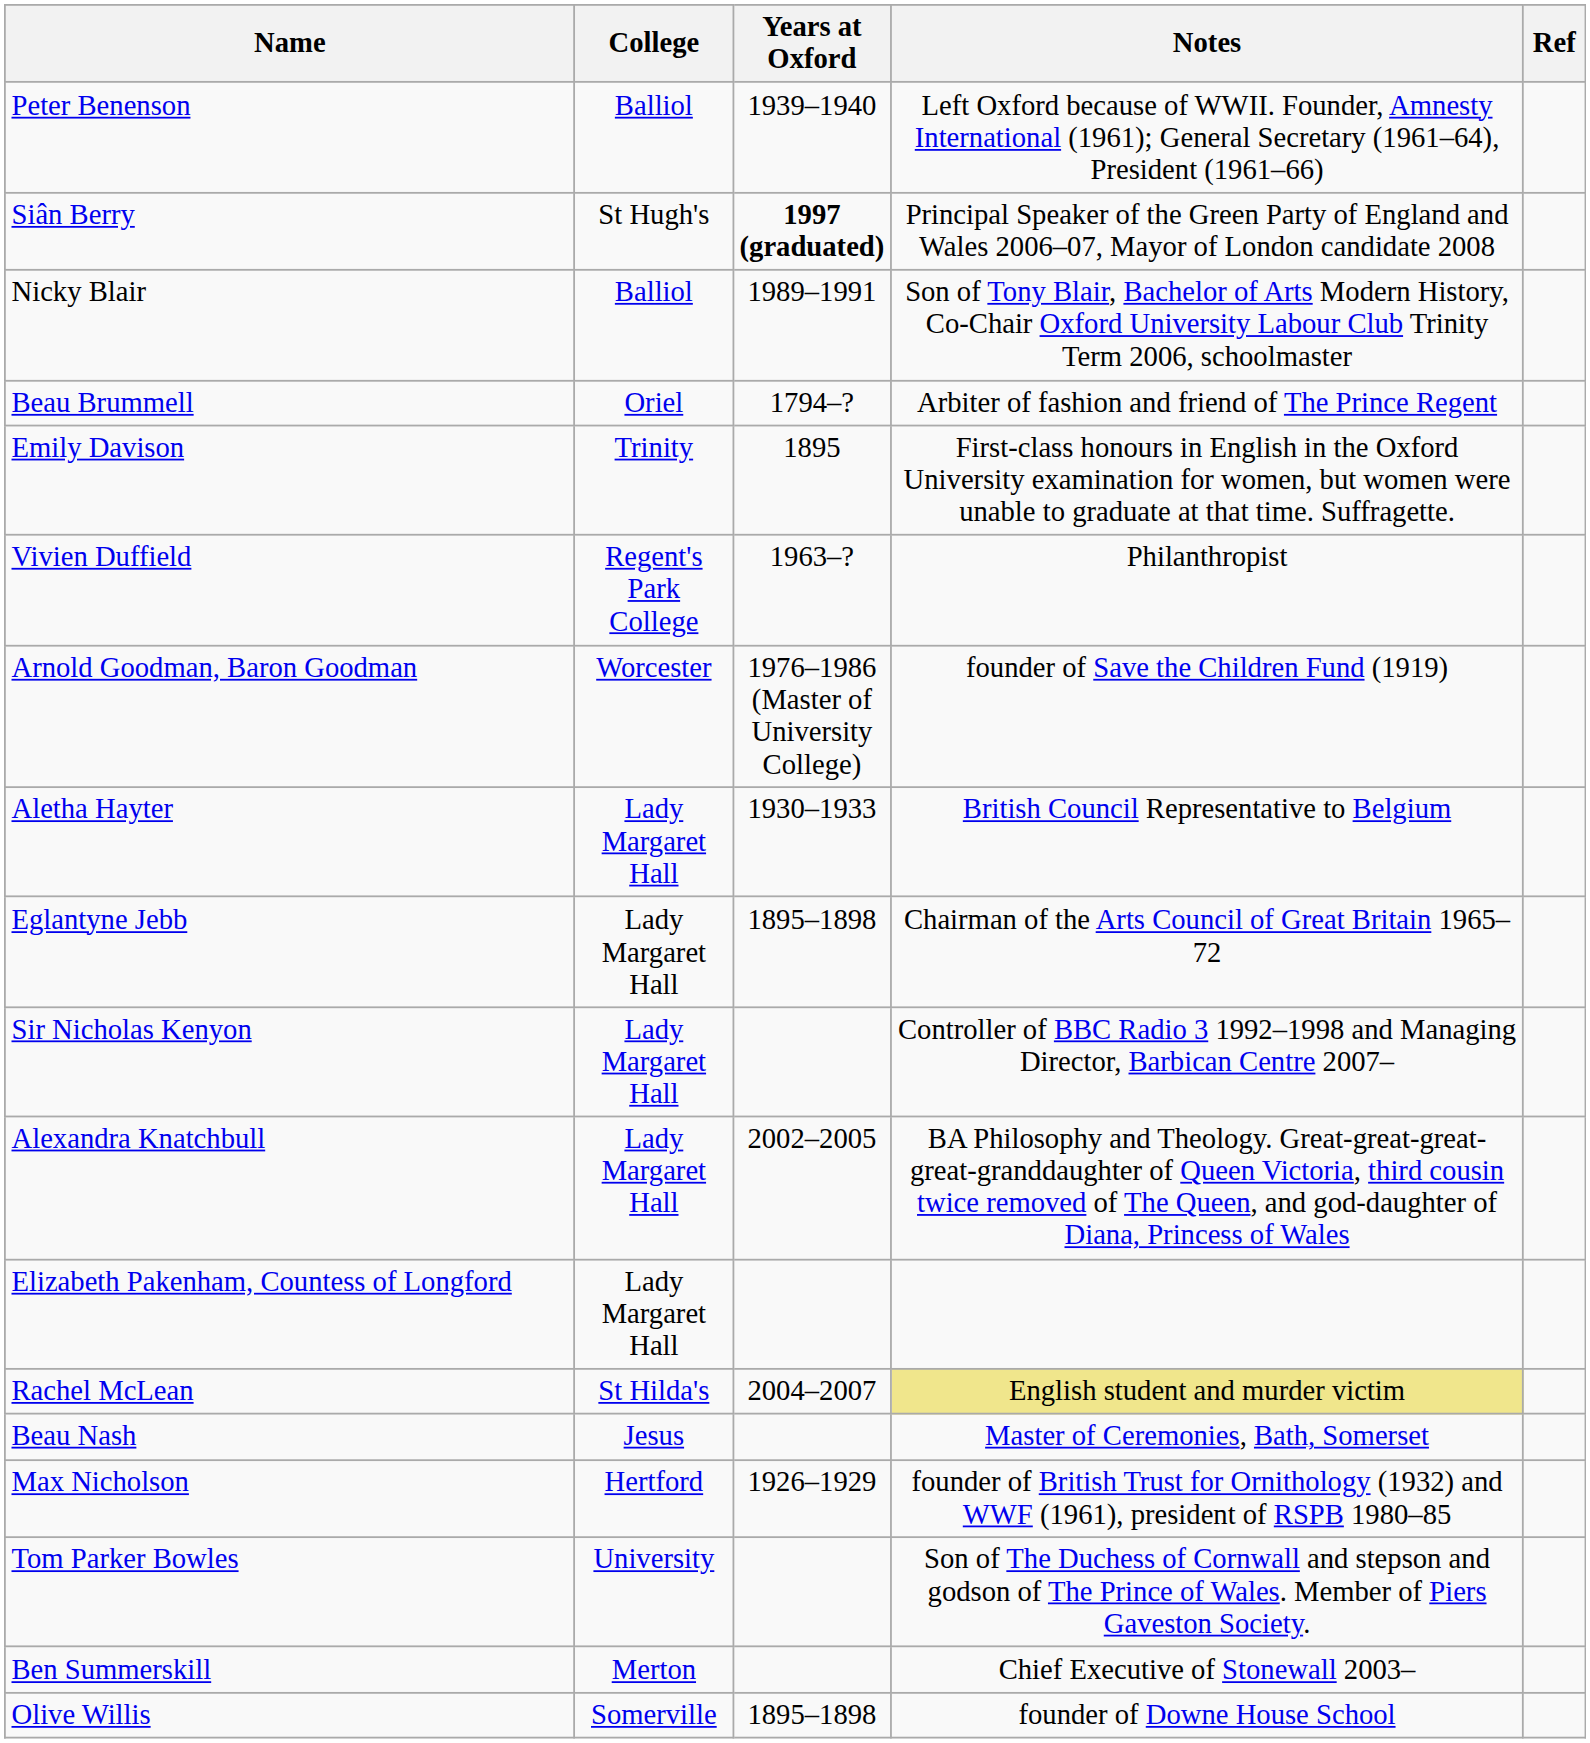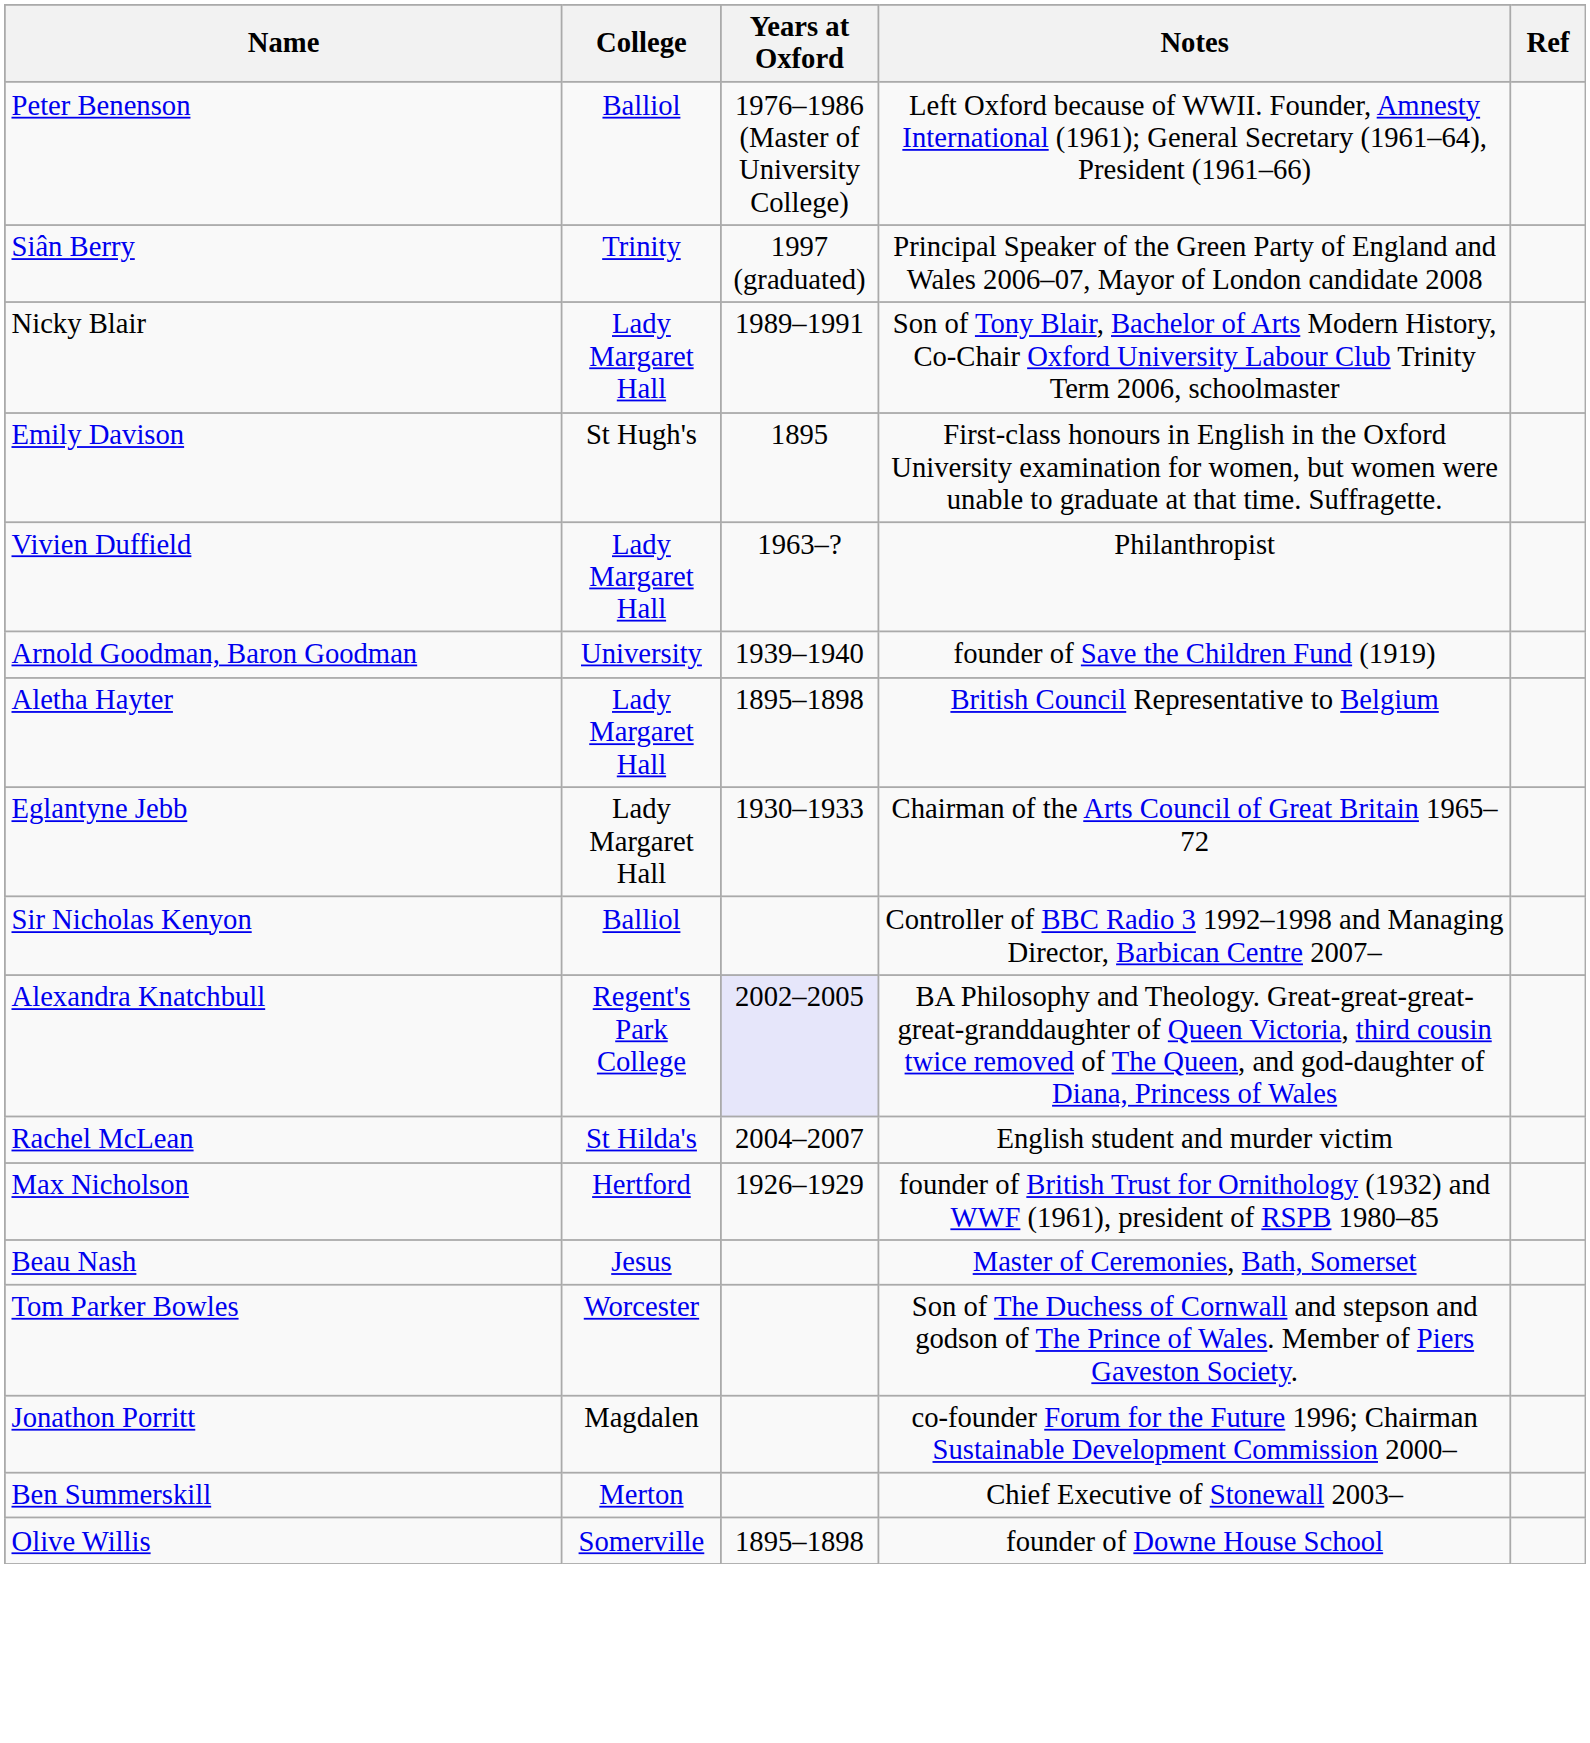Peter Benenson | Years at Oxford: 1939–1940 -> 1976–1986 (Master of University College)
Siân Berry | College: St Hugh's -> Trinity
Siân Berry | Years at Oxford: bold -> normal
Nicky Blair | College: Balliol -> Lady Margaret Hall
- row: Beau Brummell | Oriel | 1794–? | Arbiter of fashion and friend of The Prince Regent
Emily Davison | College: Trinity -> St Hugh's
Vivien Duffield | College: Regent's Park College -> Lady Margaret Hall
Arnold Goodman, Baron Goodman | College: Worcester -> University
Arnold Goodman, Baron Goodman | Years at Oxford: 1976–1986 (Master of University College) -> 1939–1940
Aletha Hayter | Years at Oxford: 1930–1933 -> 1895–1898
Eglantyne Jebb | Years at Oxford: 1895–1898 -> 1930–1933
Sir Nicholas Kenyon | College: Lady Margaret Hall -> Balliol
Alexandra Knatchbull | College: Lady Margaret Hall -> Regent's Park College
Alexandra Knatchbull | Years at Oxford: no background -> lavender background
- row: Elizabeth Pakenham, Countess of Longford | Lady Margaret Hall
Rachel McLean | Notes: khaki background -> no background
rows swapped: Max Nicholson <-> Beau Nash
Tom Parker Bowles | College: University -> Worcester
+ row: Jonathon Porritt | Magdalen | co-founder Forum for the Future 1996; Chairman Sustainable Development Commission 2000–
